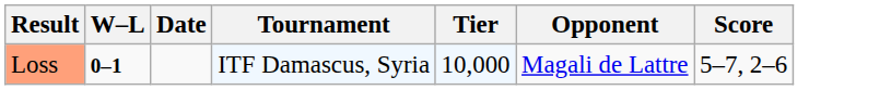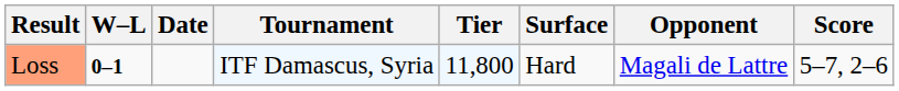+ column: Surface | Hard
Loss | Tier: 10,000 -> 11,800
